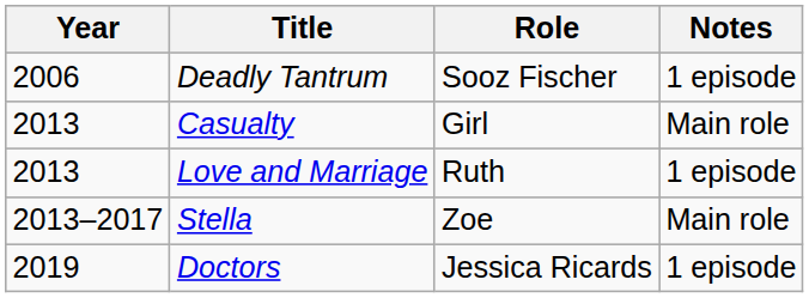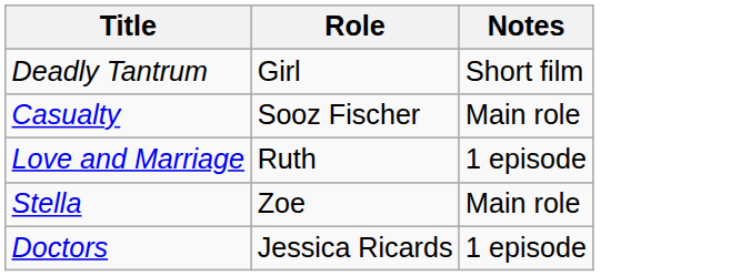- column: Year | 2006 | 2013 | 2013 | 2013–2017 | 2019
Deadly Tantrum | Role: Sooz Fischer -> Girl
Deadly Tantrum | Notes: 1 episode -> Short film
Casualty | Role: Girl -> Sooz Fischer
